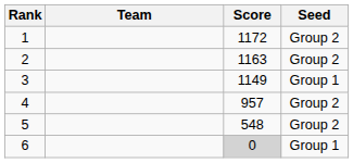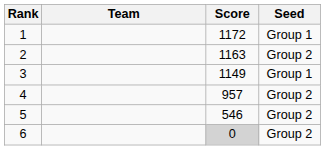1 | Seed: Group 2 -> Group 1
5 | Score: 548 -> 546
6 | Seed: Group 1 -> Group 2
